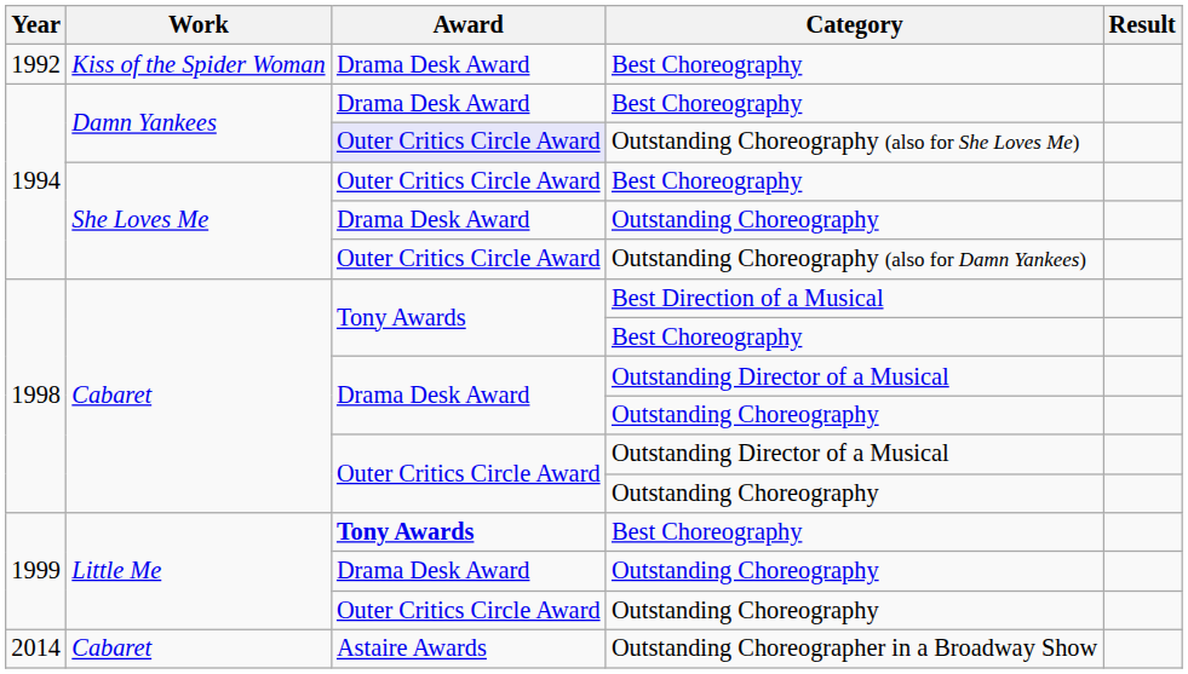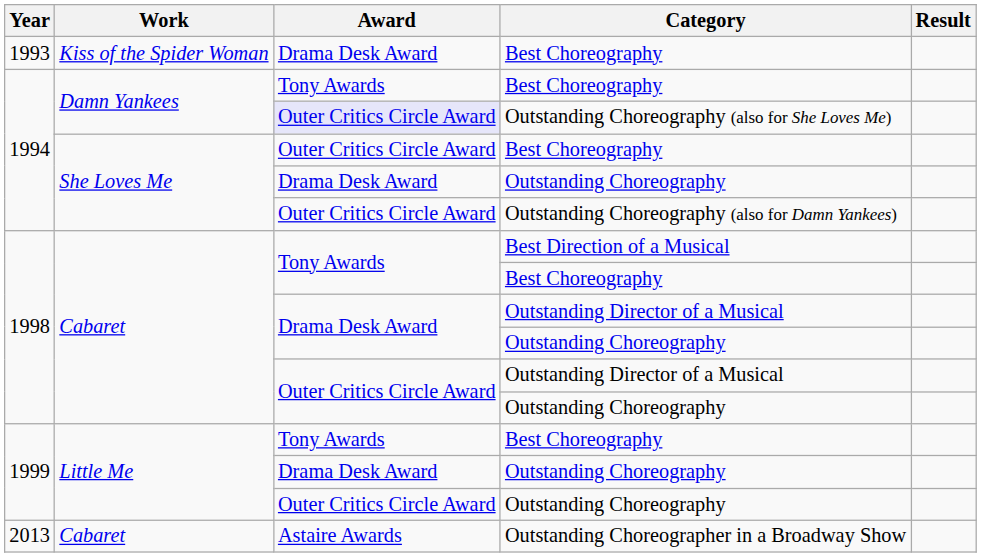Kiss of the Spider Woman / Best Choreography | Year: 1992 -> 1993
Damn Yankees / Best Choreography | Award: Drama Desk Award -> Tony Awards
Little Me / Best Choreography | Award: bold -> normal
Outstanding Choreographer in a Broadway Show | Year: 2014 -> 2013
